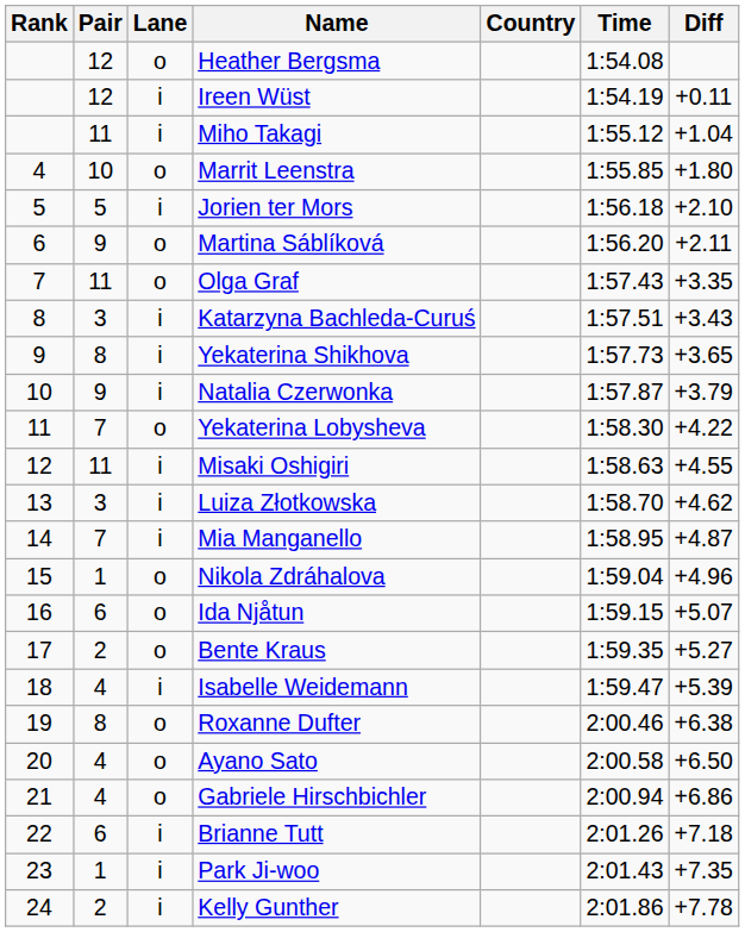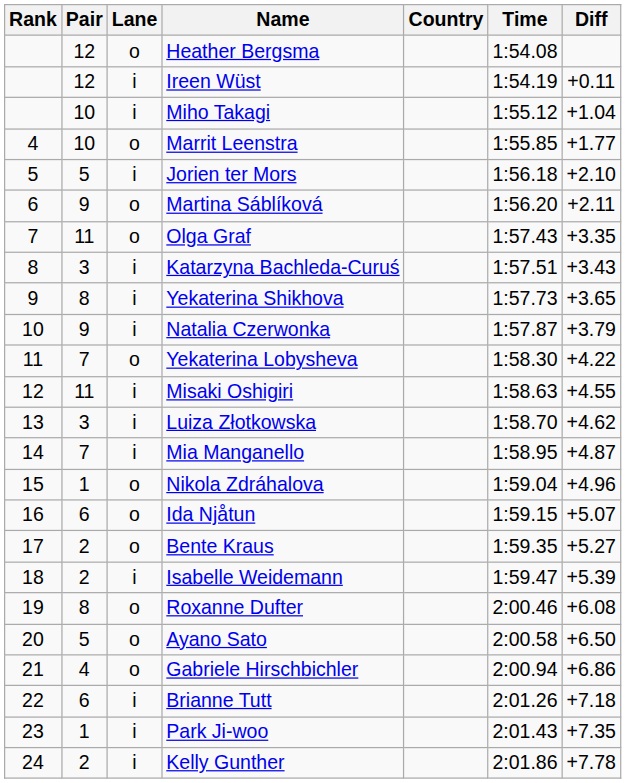Miho Takagi | Pair: 11 -> 10
Marrit Leenstra | Diff: +1.80 -> +1.77
Isabelle Weidemann | Pair: 4 -> 2
Roxanne Dufter | Diff: +6.38 -> +6.08
Ayano Sato | Pair: 4 -> 5
